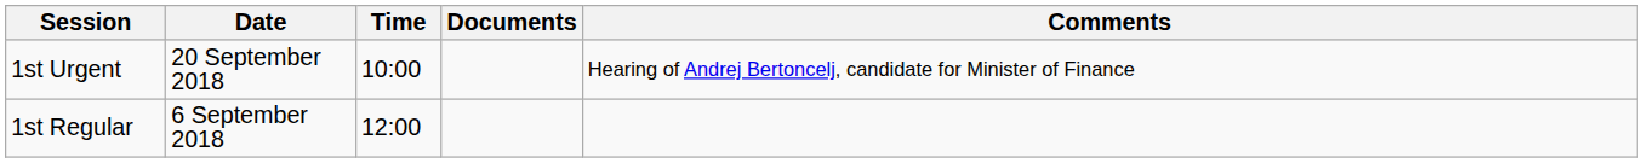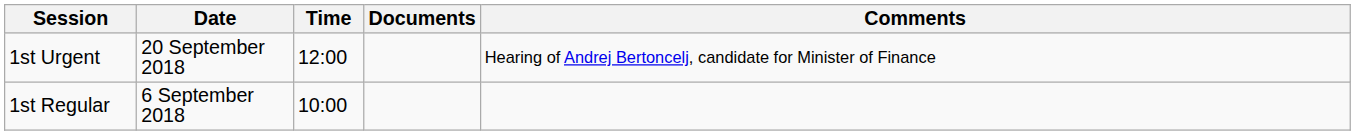1st Urgent | Time: 10:00 -> 12:00
1st Regular | Time: 12:00 -> 10:00
